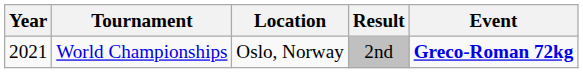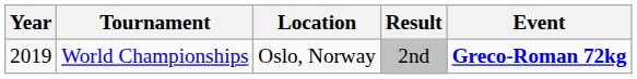World Championships | Year: 2021 -> 2019
